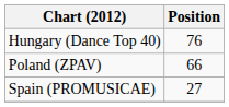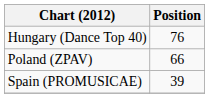Spain (PROMUSICAE) | Position: 27 -> 39
